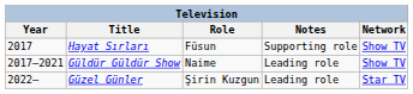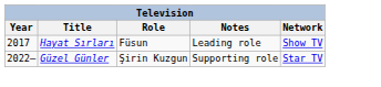Hayat Sırları | Notes: Supporting role -> Leading role
- row: 2017–2021 | Güldür Güldür Show | Naime | Leading role | Show TV
Güzel Günler | Notes: Leading role -> Supporting role
